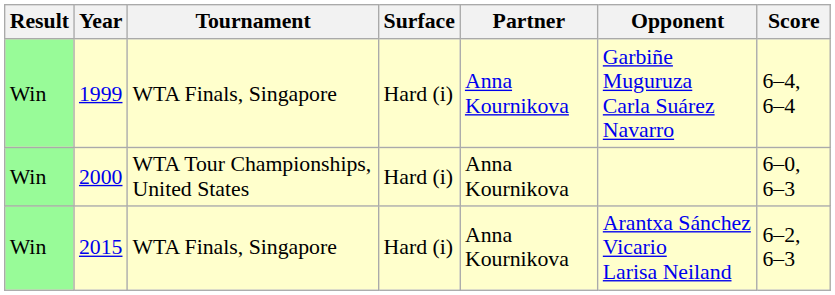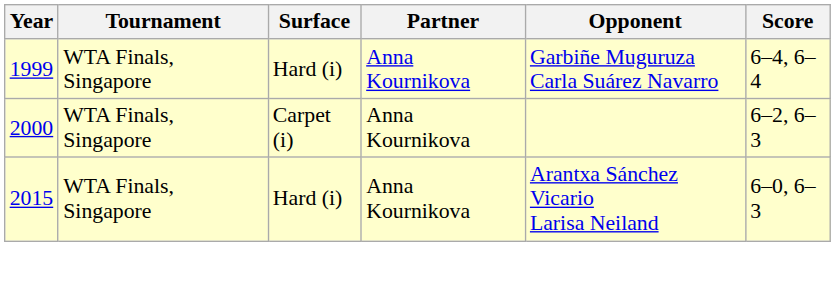- column: Result | Win | Win | Win
2000 | Tournament: WTA Tour Championships, United States -> WTA Finals, Singapore
2000 | Surface: Hard (i) -> Carpet (i)
2000 | Score: 6–0, 6–3 -> 6–2, 6–3
2015 | Score: 6–2, 6–3 -> 6–0, 6–3
